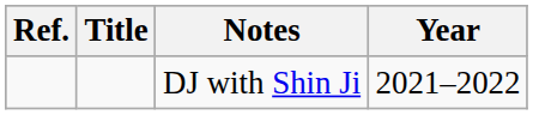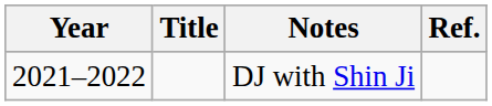columns swapped: Year <-> Ref.
